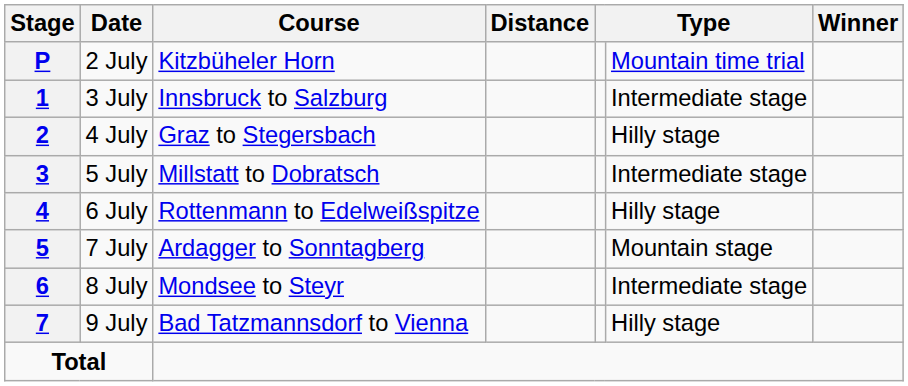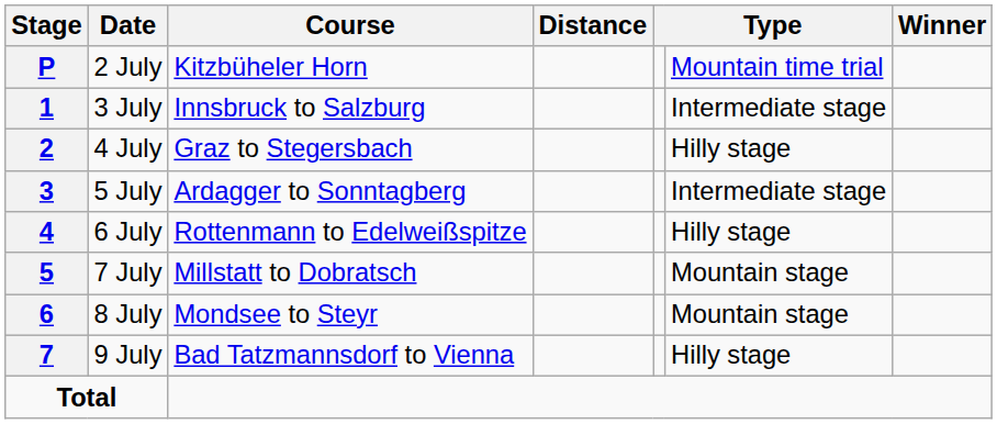5 July | Course: Millstatt to Dobratsch -> Ardagger to Sonntagberg
7 July | Course: Ardagger to Sonntagberg -> Millstatt to Dobratsch
8 July | column 6: Intermediate stage -> Mountain stage
